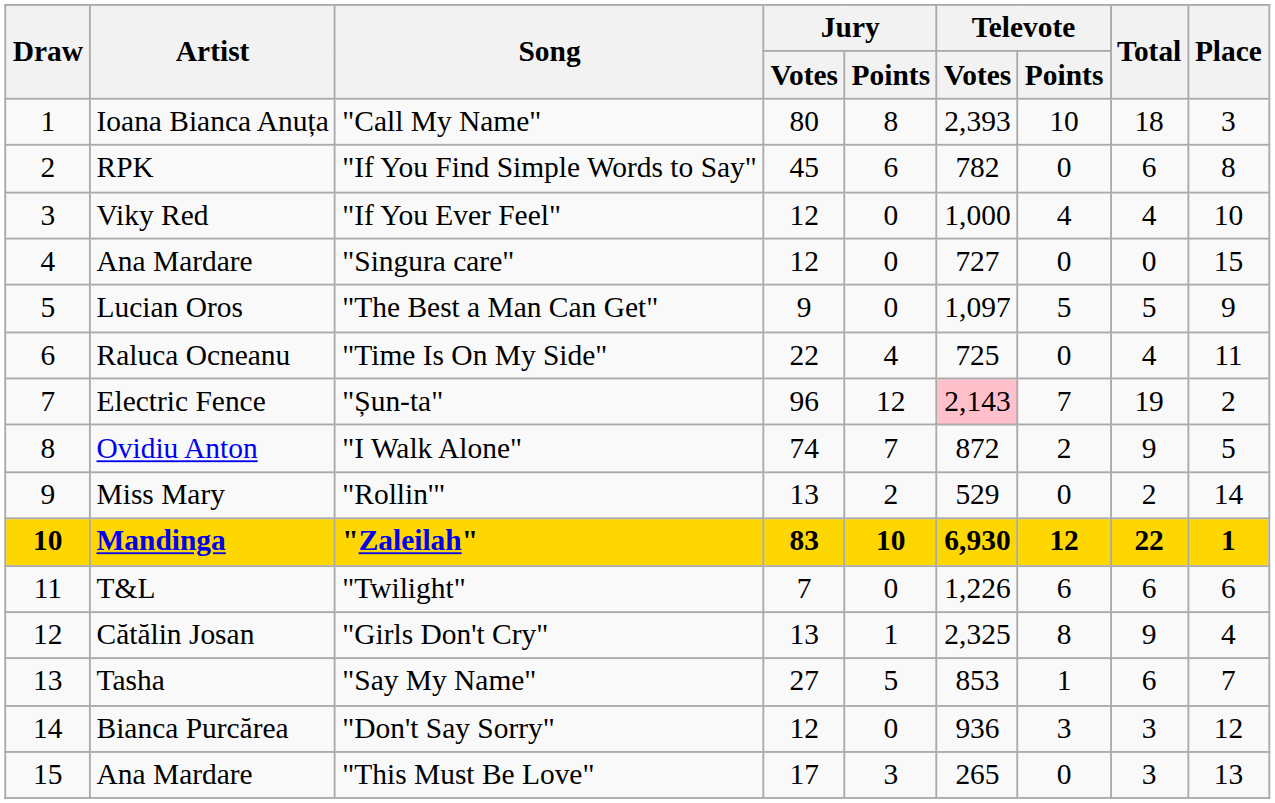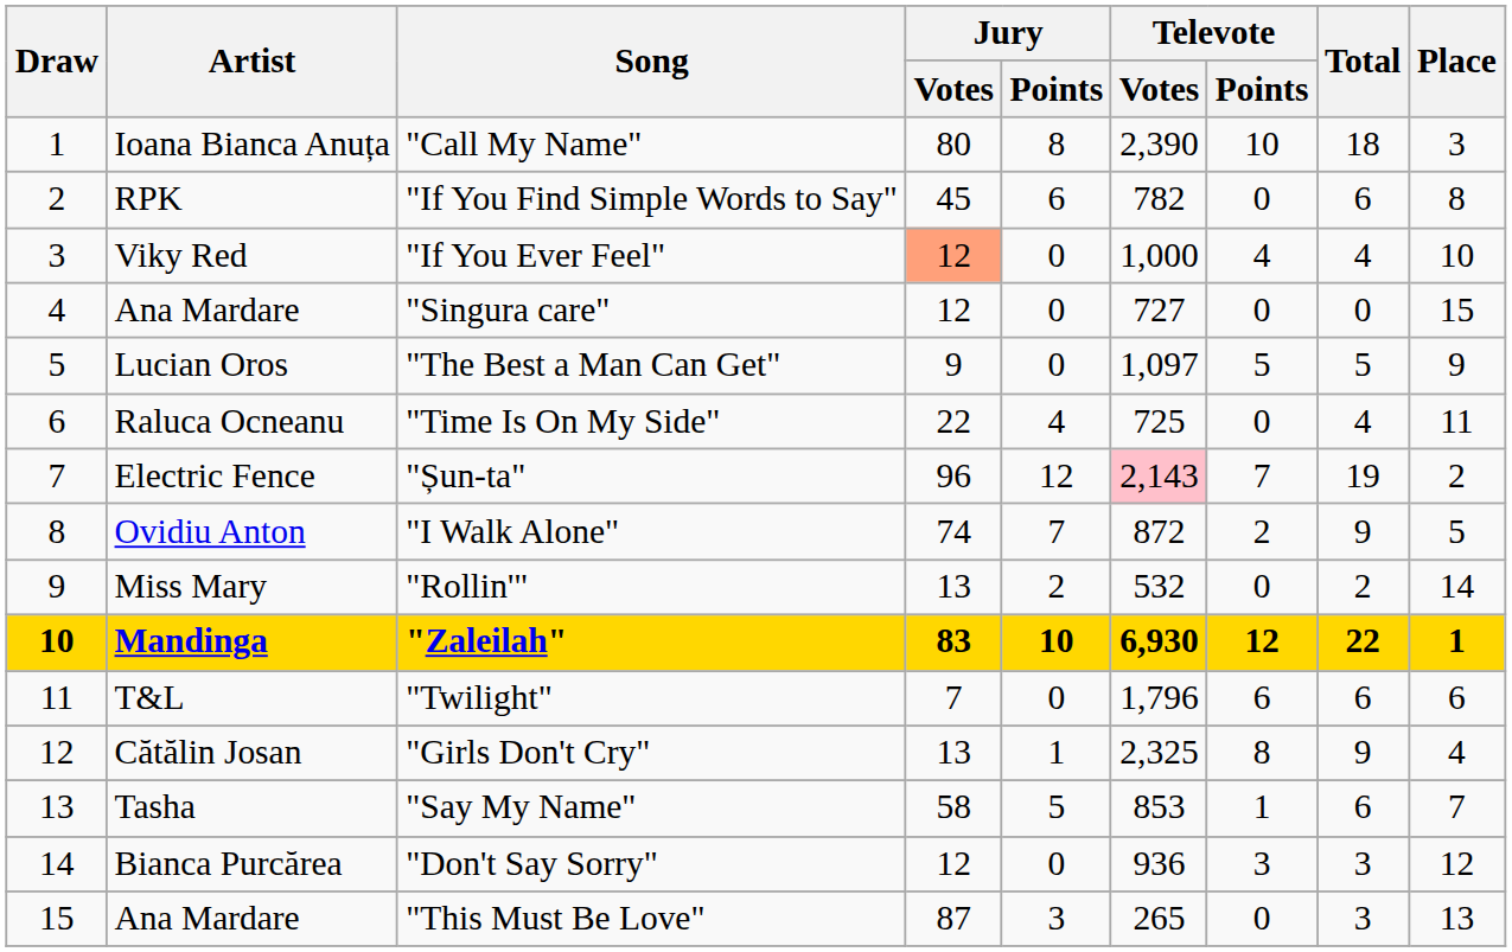"Call My Name" | Televote / Votes: 2,393 -> 2,390
"If You Ever Feel" | Jury / Votes: no background -> lightsalmon background
"Rollin'" | Televote / Votes: 529 -> 532
"Twilight" | Televote / Votes: 1,226 -> 1,796
"Say My Name" | Jury / Votes: 27 -> 58
"This Must Be Love" | Jury / Votes: 17 -> 87
